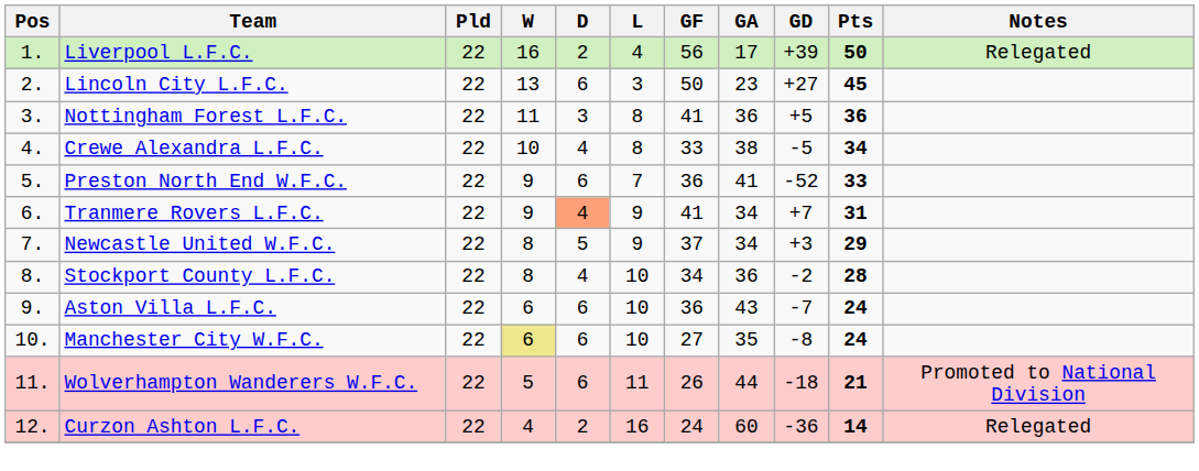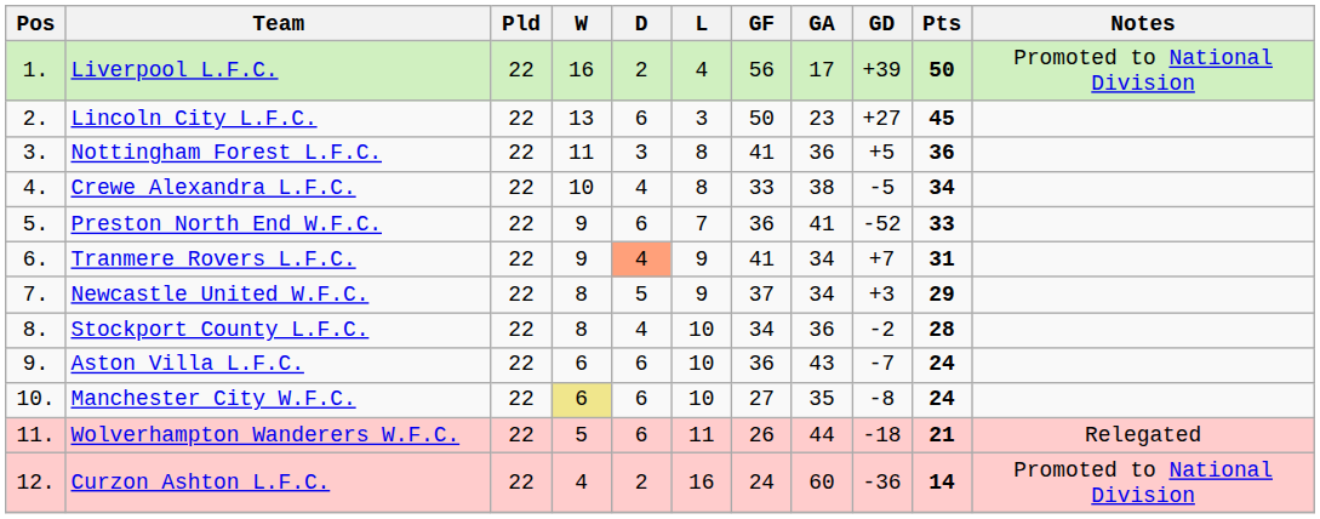Liverpool L.F.C. | Notes: Relegated -> Promoted to National Division
Wolverhampton Wanderers W.F.C. | Notes: Promoted to National Division -> Relegated
Curzon Ashton L.F.C. | Notes: Relegated -> Promoted to National Division
